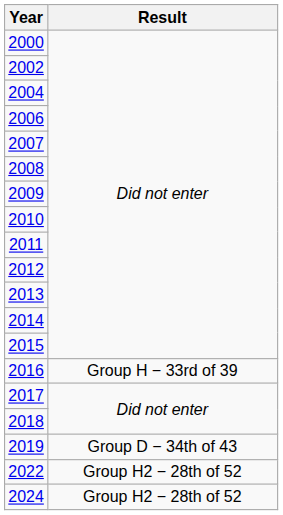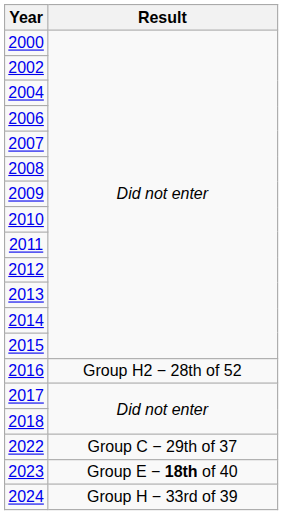2016 | Result: Group H − 33rd of 39 -> Group H2 − 28th of 52
- row: 2019 | Group D − 34th of 43
2022 | Result: Group H2 − 28th of 52 -> Group C − 29th of 37
+ row: 2023 | Group E − 18th of 40
2024 | Result: Group H2 − 28th of 52 -> Group H − 33rd of 39
